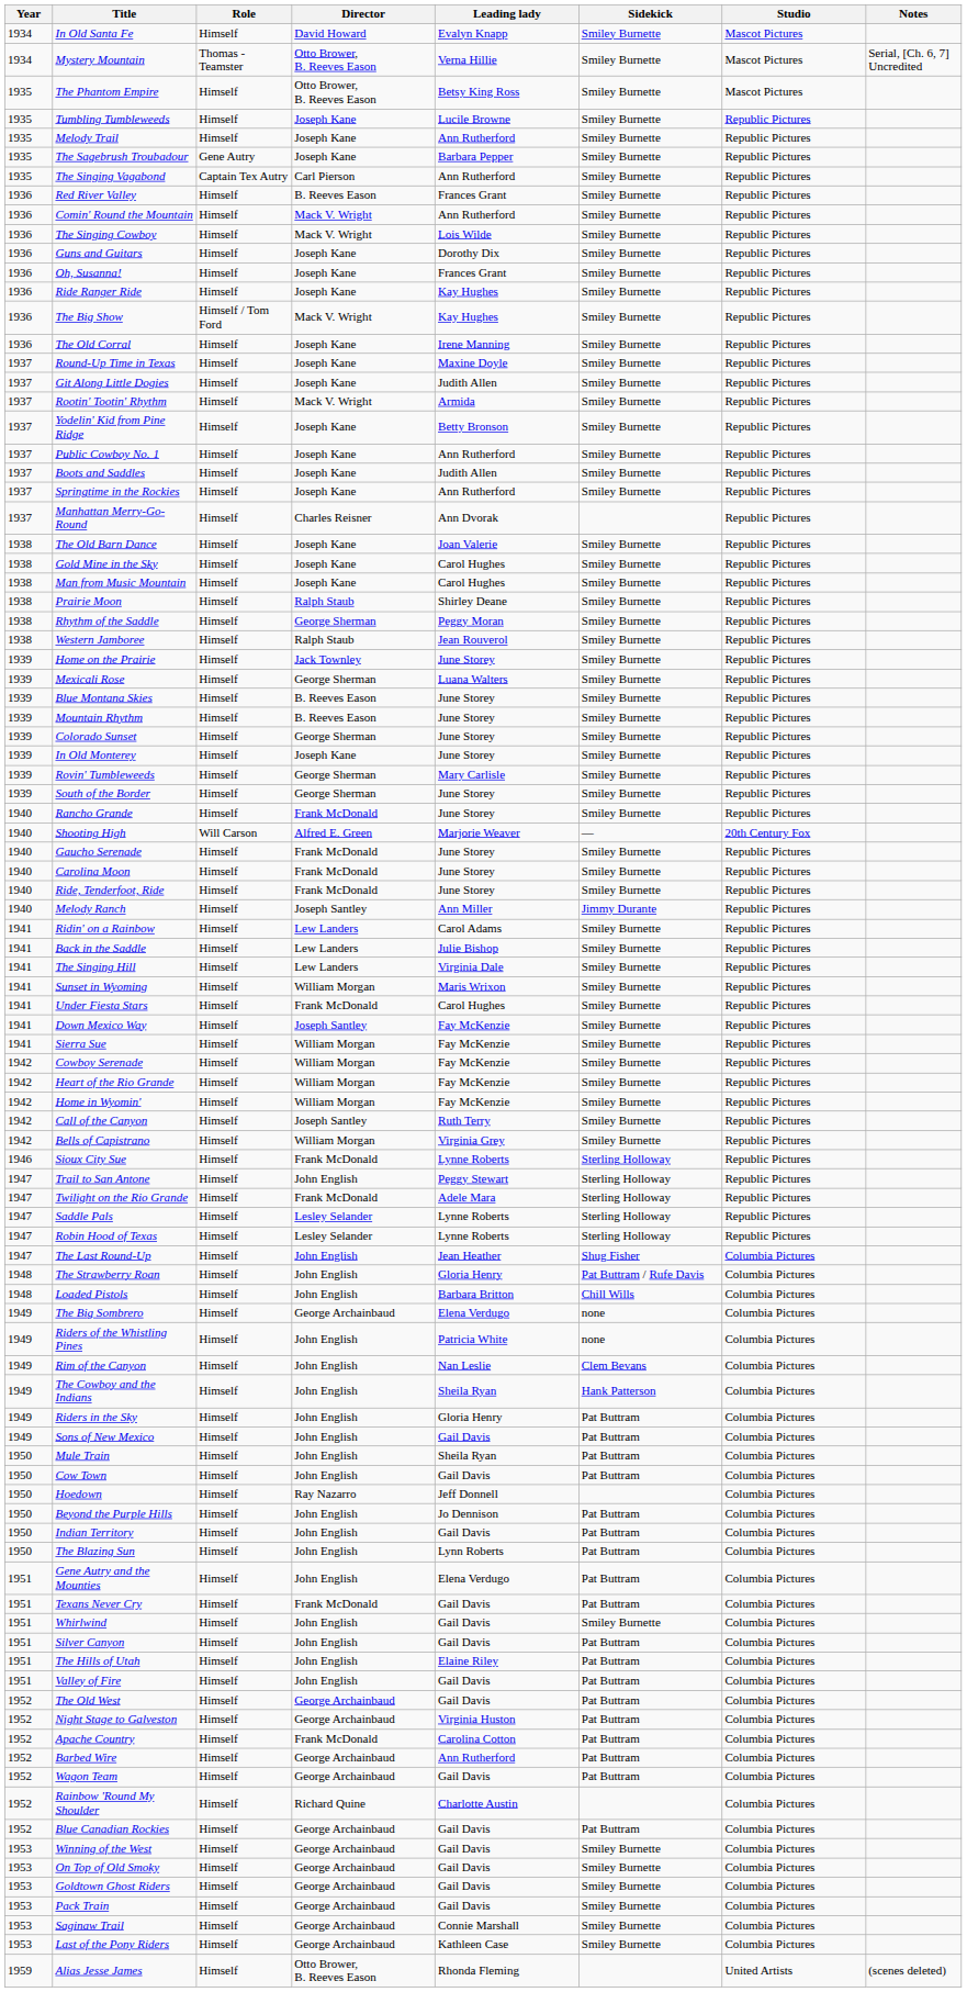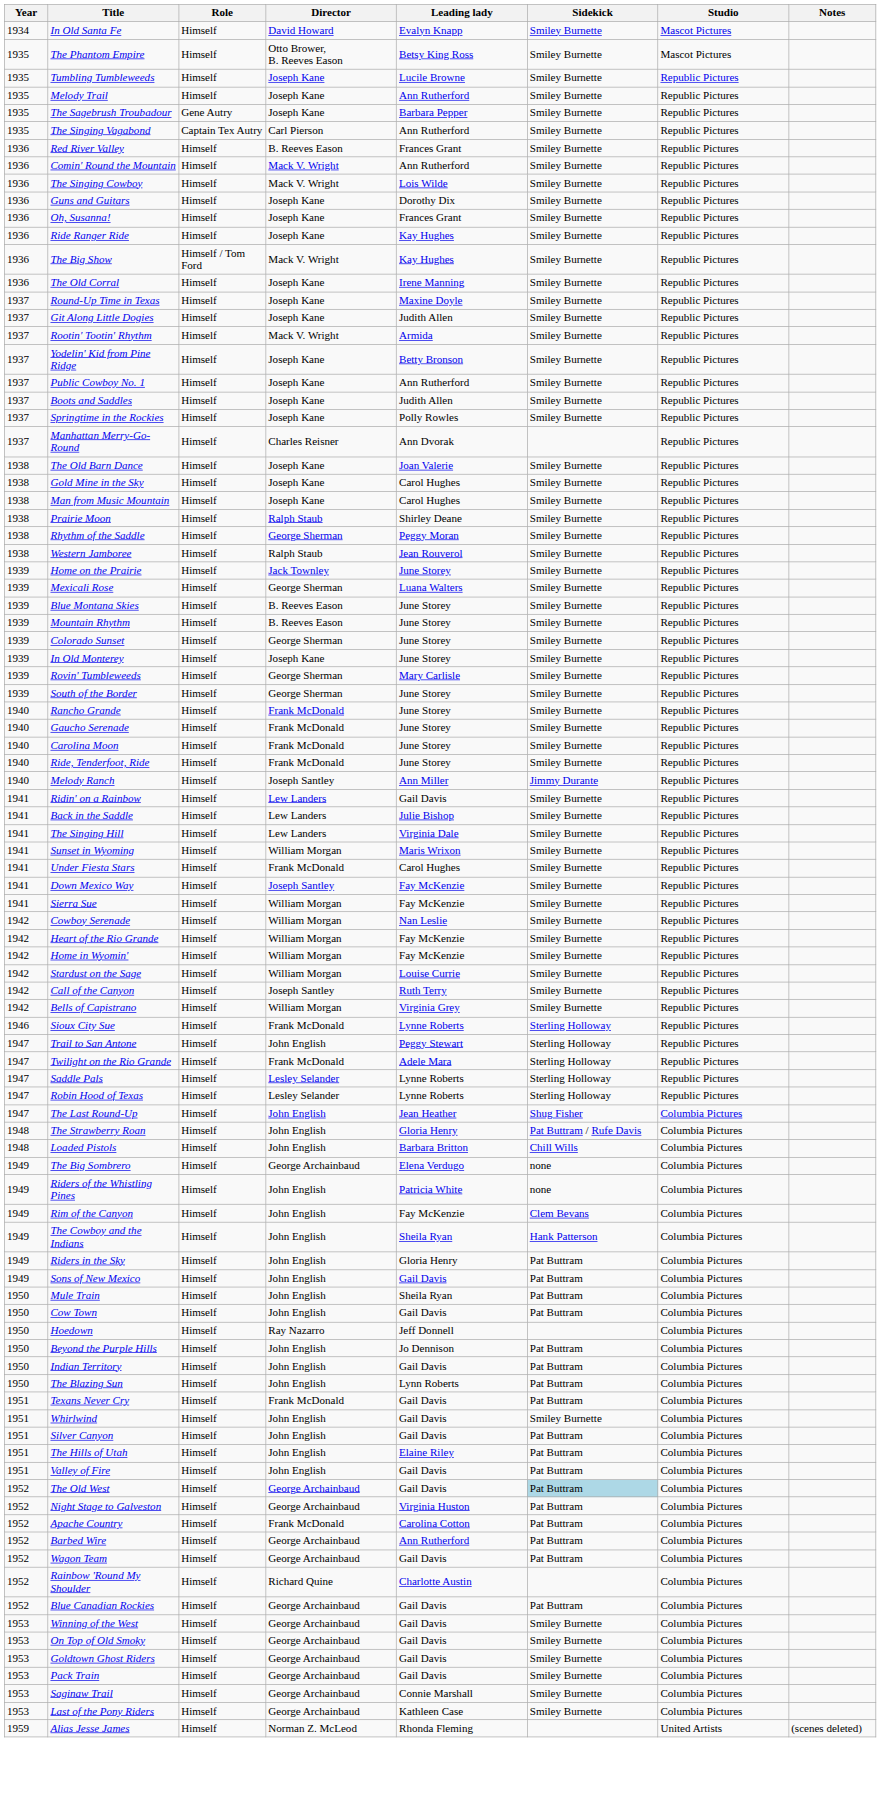- row: 1934 | Mystery Mountain | Thomas - Teamster | Otto Brower, B. Reeves Eason | Verna Hillie | Smiley Burnette | Mascot Pictures | Serial, [Ch. 6, 7] Uncredited
Springtime in the Rockies | Leading lady: Ann Rutherford -> Polly Rowles
- row: 1940 | Shooting High | Will Carson | Alfred E. Green | Marjorie Weaver | — | 20th Century Fox
Ridin' on a Rainbow | Leading lady: Carol Adams -> Gail Davis
Cowboy Serenade | Leading lady: Fay McKenzie -> Nan Leslie
+ row: 1942 | Stardust on the Sage | Himself | William Morgan | Louise Currie | Smiley Burnette | Republic Pictures
Rim of the Canyon | Leading lady: Nan Leslie -> Fay McKenzie
- row: 1951 | Gene Autry and the Mounties | Himself | John English | Elena Verdugo | Pat Buttram | Columbia Pictures
The Old West | Sidekick: no background -> lightblue background
Alias Jesse James | Director: Otto Brower, B. Reeves Eason -> Norman Z. McLeod
